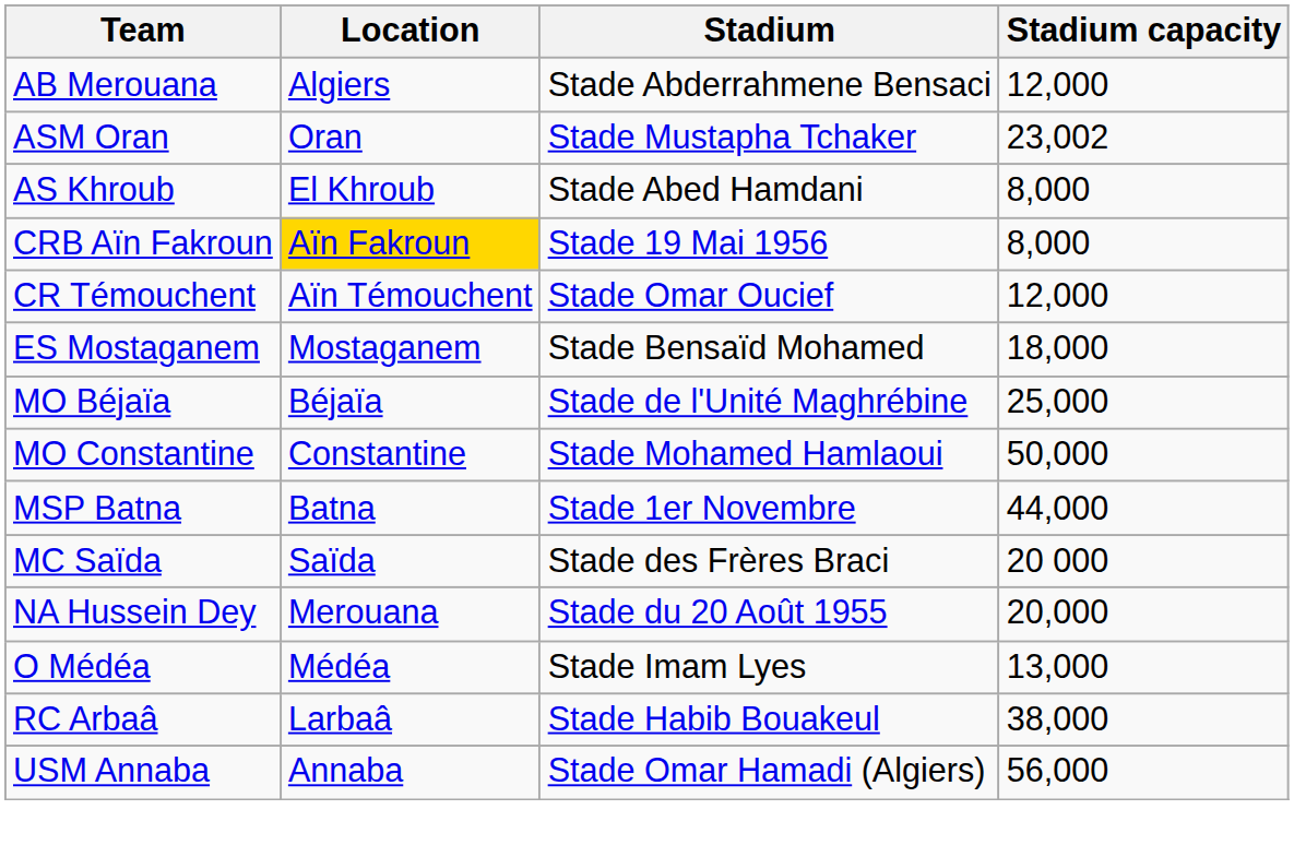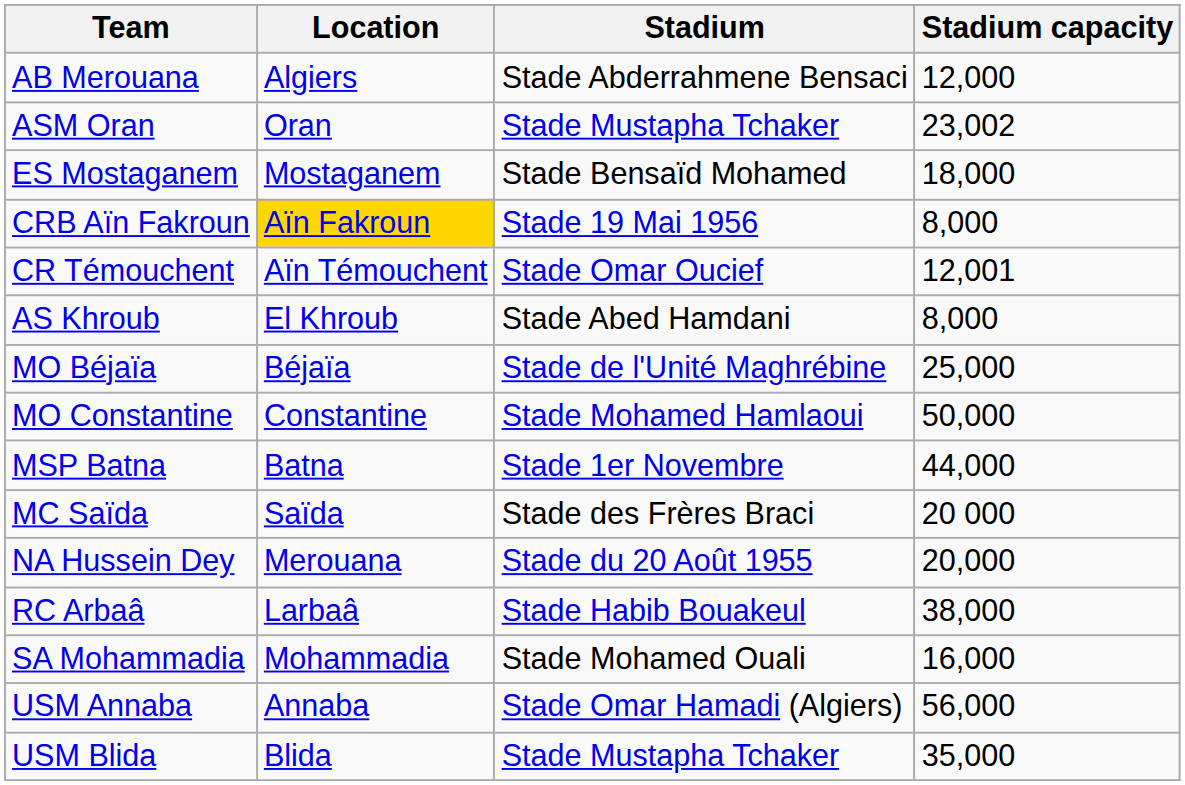rows swapped: AS Khroub <-> ES Mostaganem
CR Témouchent | Stadium capacity: 12,000 -> 12,001
- row: O Médéa | Médéa | Stade Imam Lyes | 13,000
+ row: SA Mohammadia | Mohammadia | Stade Mohamed Ouali | 16,000
+ row: USM Blida | Blida | Stade Mustapha Tchaker | 35,000
